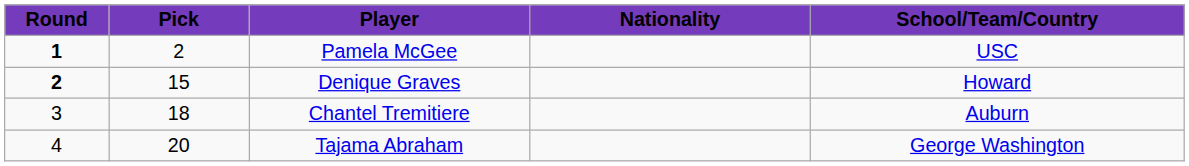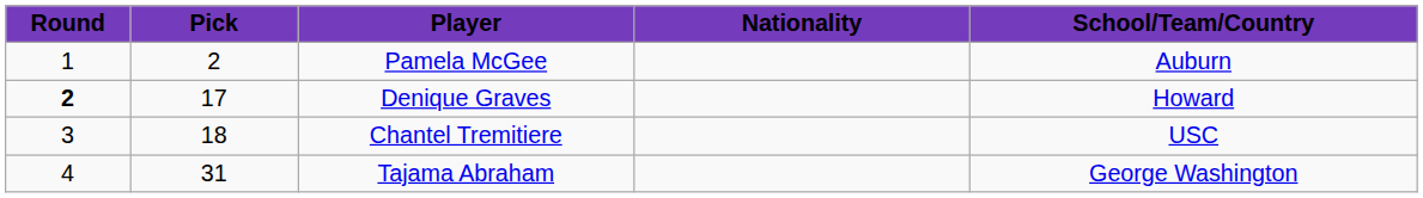Pamela McGee | Round: bold -> normal
Pamela McGee | School/Team/Country: USC -> Auburn
Denique Graves | Pick: 15 -> 17
Chantel Tremitiere | School/Team/Country: Auburn -> USC
Tajama Abraham | Pick: 20 -> 31
